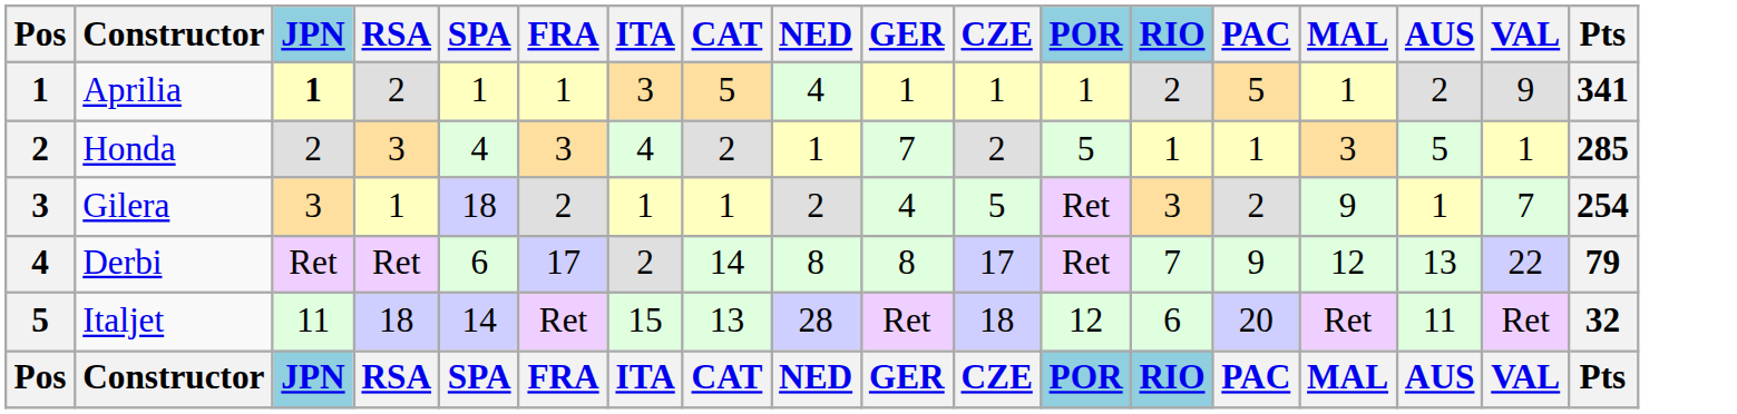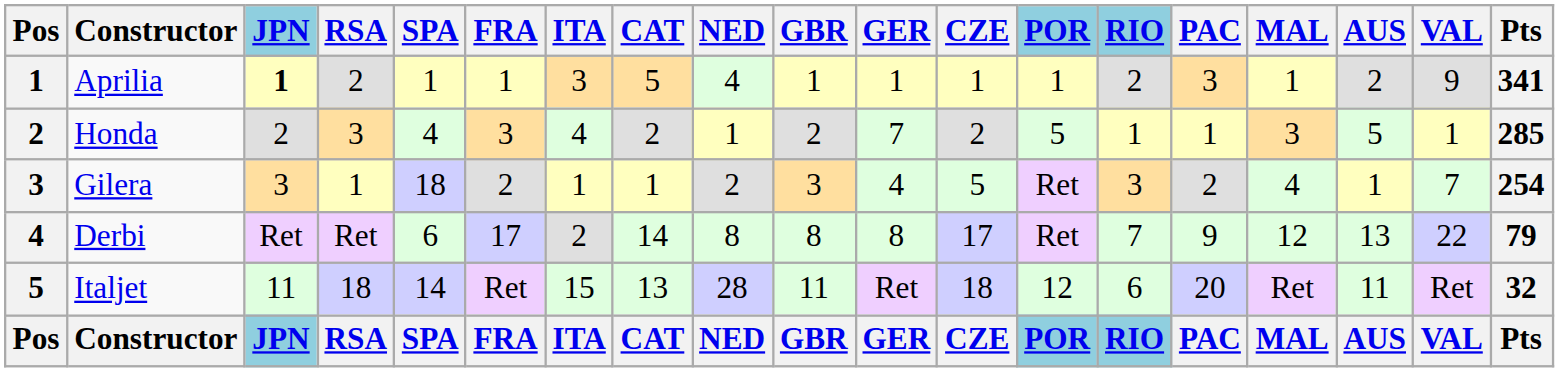+ column: GBR | 1 | 2 | 3 | 8 | 11 | GBR
Aprilia | PAC: 5 -> 3
Gilera | MAL: 9 -> 4
